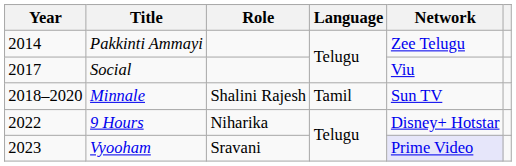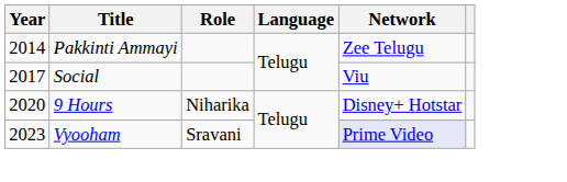- row: 2018–2020 | Minnale | Shalini Rajesh | Tamil | Sun TV
9 Hours | Year: 2022 -> 2020
